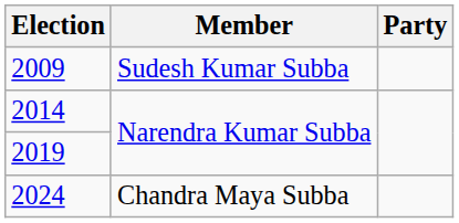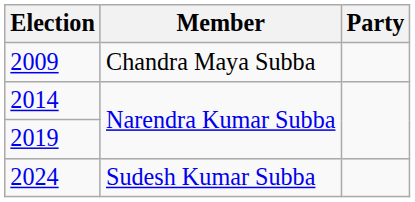2009 | Member: Sudesh Kumar Subba -> Chandra Maya Subba
2024 | Member: Chandra Maya Subba -> Sudesh Kumar Subba
